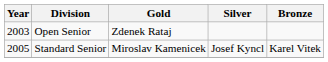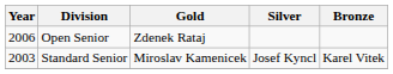Open Senior | Year: 2003 -> 2006
Standard Senior | Year: 2005 -> 2003
